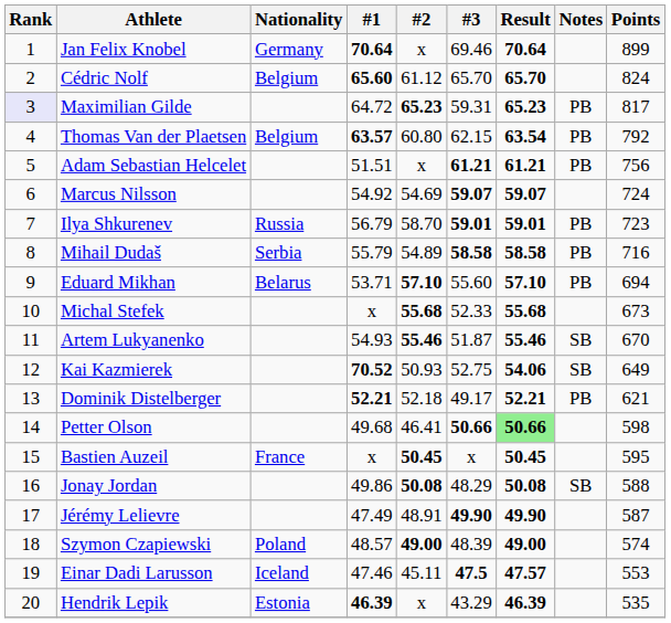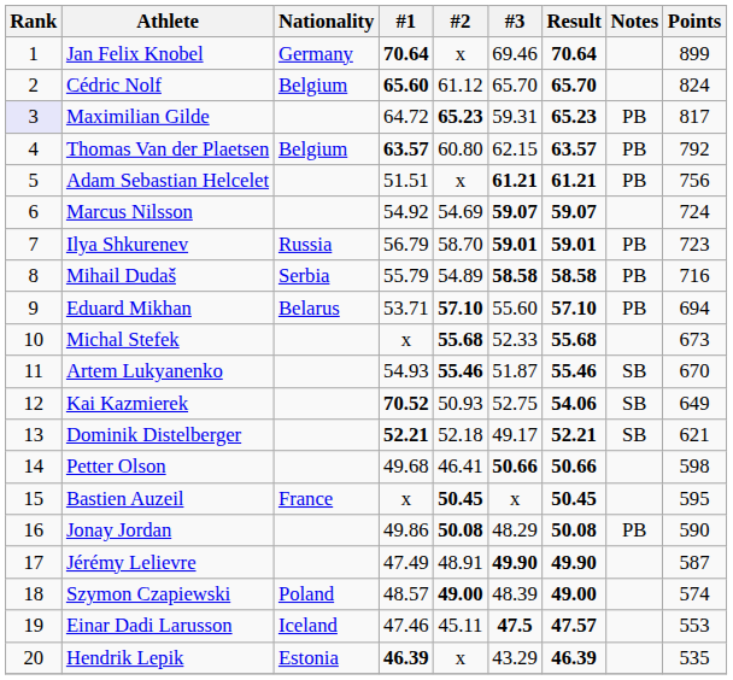Thomas Van der Plaetsen | Result: 63.54 -> 63.57
Dominik Distelberger | Notes: PB -> SB
Petter Olson | Result: lightgreen background -> no background
Jonay Jordan | Notes: SB -> PB
Jonay Jordan | Points: 588 -> 590
